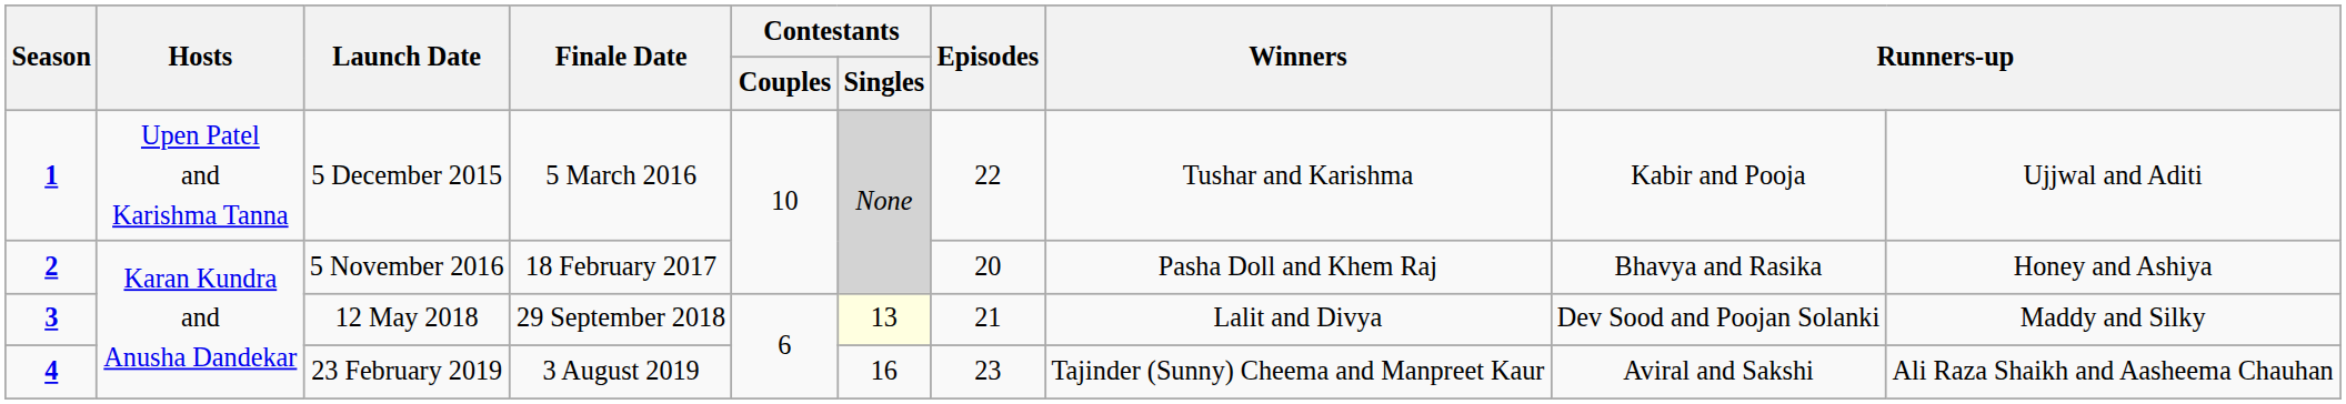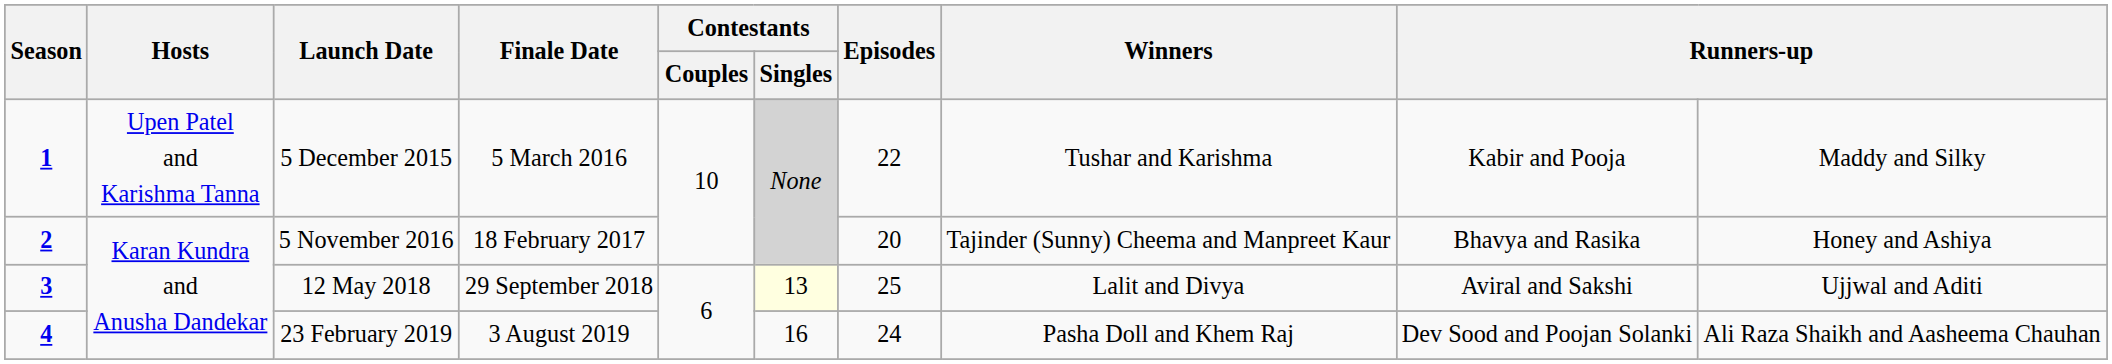5 December 2015 | column 10: Ujjwal and Aditi -> Maddy and Silky
5 November 2016 | Winners: Pasha Doll and Khem Raj -> Tajinder (Sunny) Cheema and Manpreet Kaur
12 May 2018 | Episodes: 21 -> 25
12 May 2018 | column 9: Dev Sood and Poojan Solanki -> Aviral and Sakshi
12 May 2018 | column 10: Maddy and Silky -> Ujjwal and Aditi
23 February 2019 | Episodes: 23 -> 24
23 February 2019 | Winners: Tajinder (Sunny) Cheema and Manpreet Kaur -> Pasha Doll and Khem Raj
23 February 2019 | column 9: Aviral and Sakshi -> Dev Sood and Poojan Solanki
